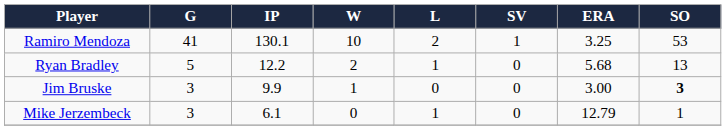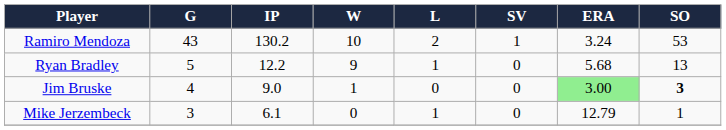Ramiro Mendoza | G: 41 -> 43
Ramiro Mendoza | IP: 130.1 -> 130.2
Ramiro Mendoza | ERA: 3.25 -> 3.24
Ryan Bradley | W: 2 -> 9
Jim Bruske | G: 3 -> 4
Jim Bruske | IP: 9.9 -> 9.0
Jim Bruske | ERA: no background -> lightgreen background
